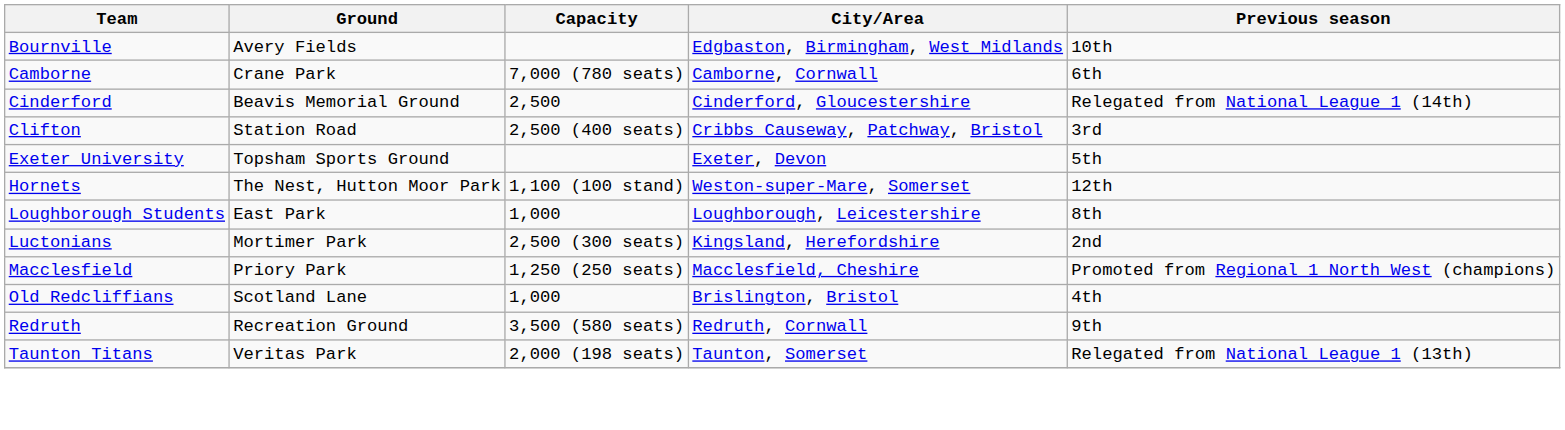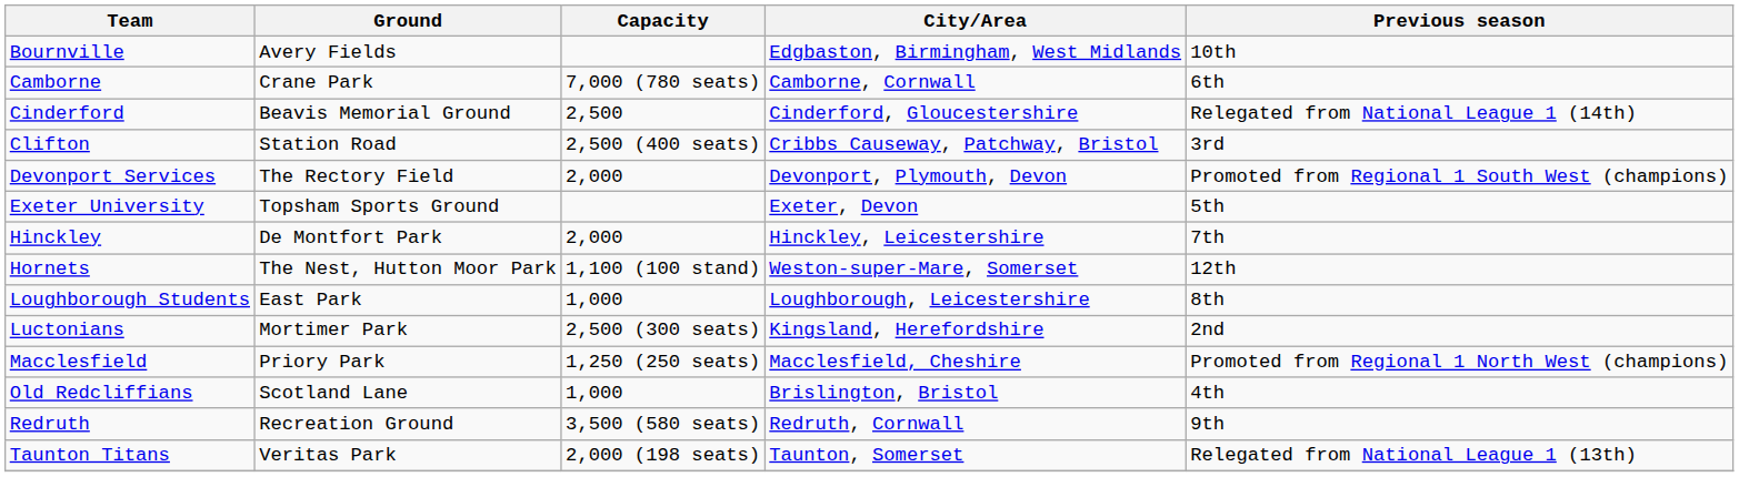+ row: Devonport Services | The Rectory Field | 2,000 | Devonport, Plymouth, Devon | Promoted from Regional 1 South West (champions)
+ row: Hinckley | De Montfort Park | 2,000 | Hinckley, Leicestershire | 7th
